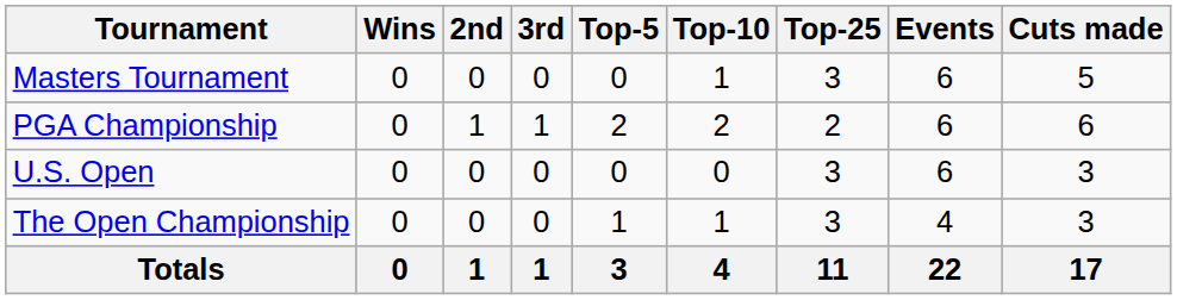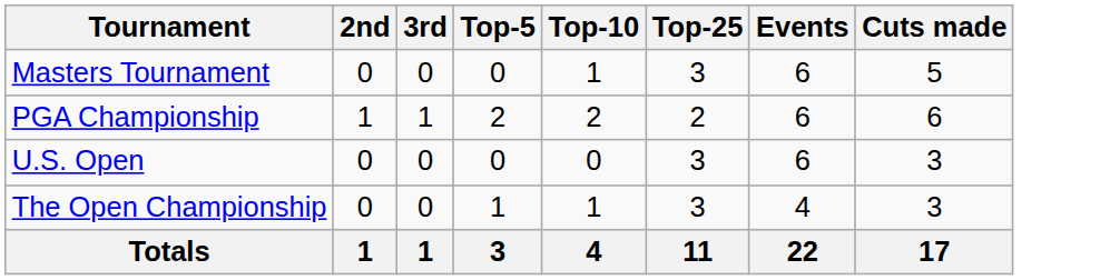- column: Wins | 0 | 0 | 0 | 0 | 0
